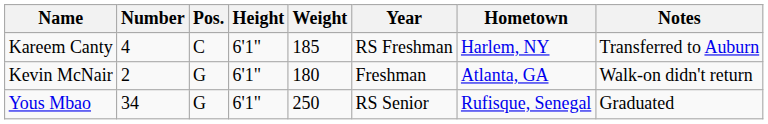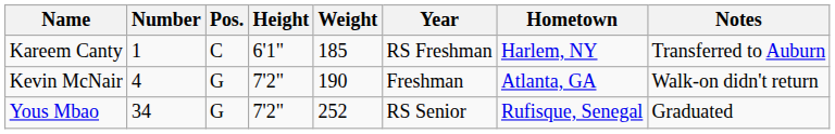Kareem Canty | Number: 4 -> 1
Kevin McNair | Number: 2 -> 4
Kevin McNair | Height: 6'1" -> 7'2"
Kevin McNair | Weight: 180 -> 190
Yous Mbao | Height: 6'1" -> 7'2"
Yous Mbao | Weight: 250 -> 252
